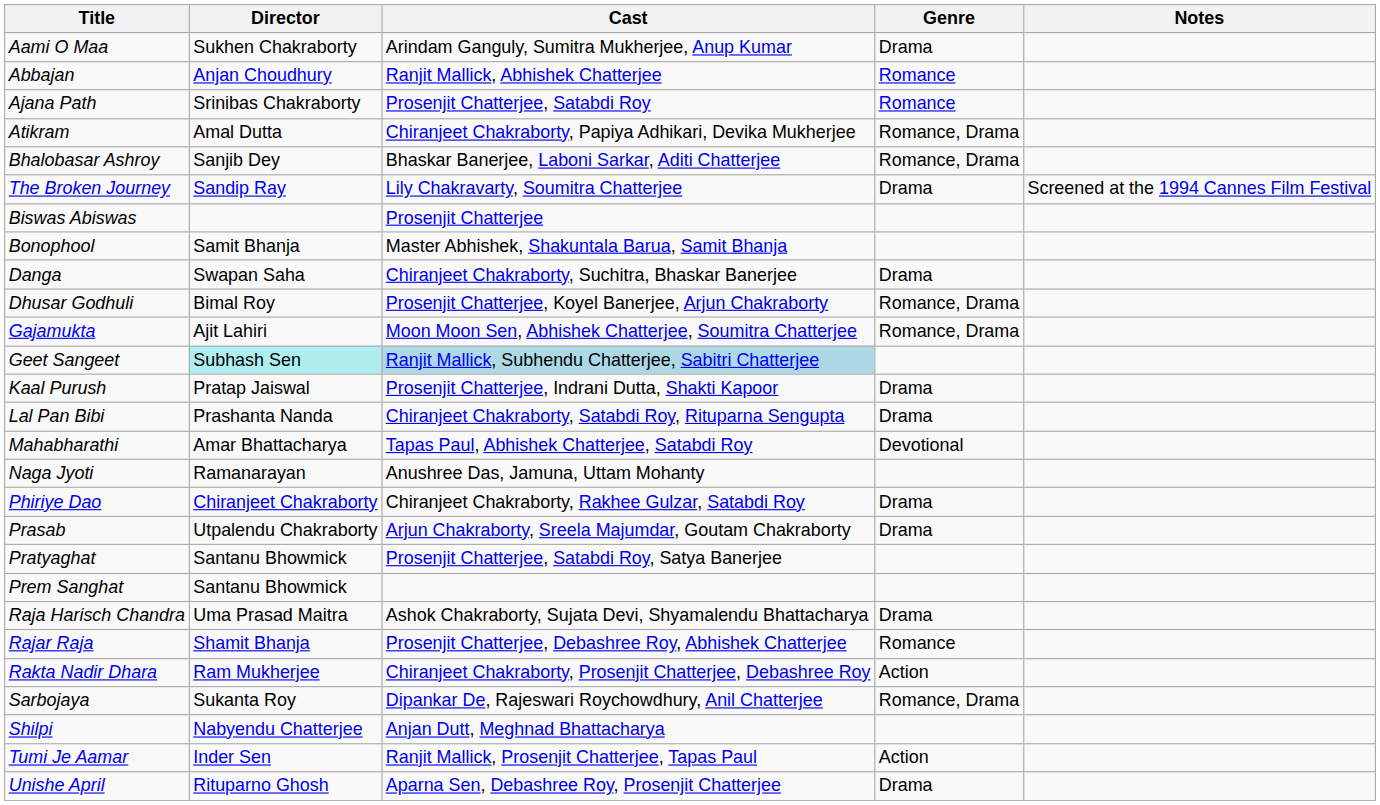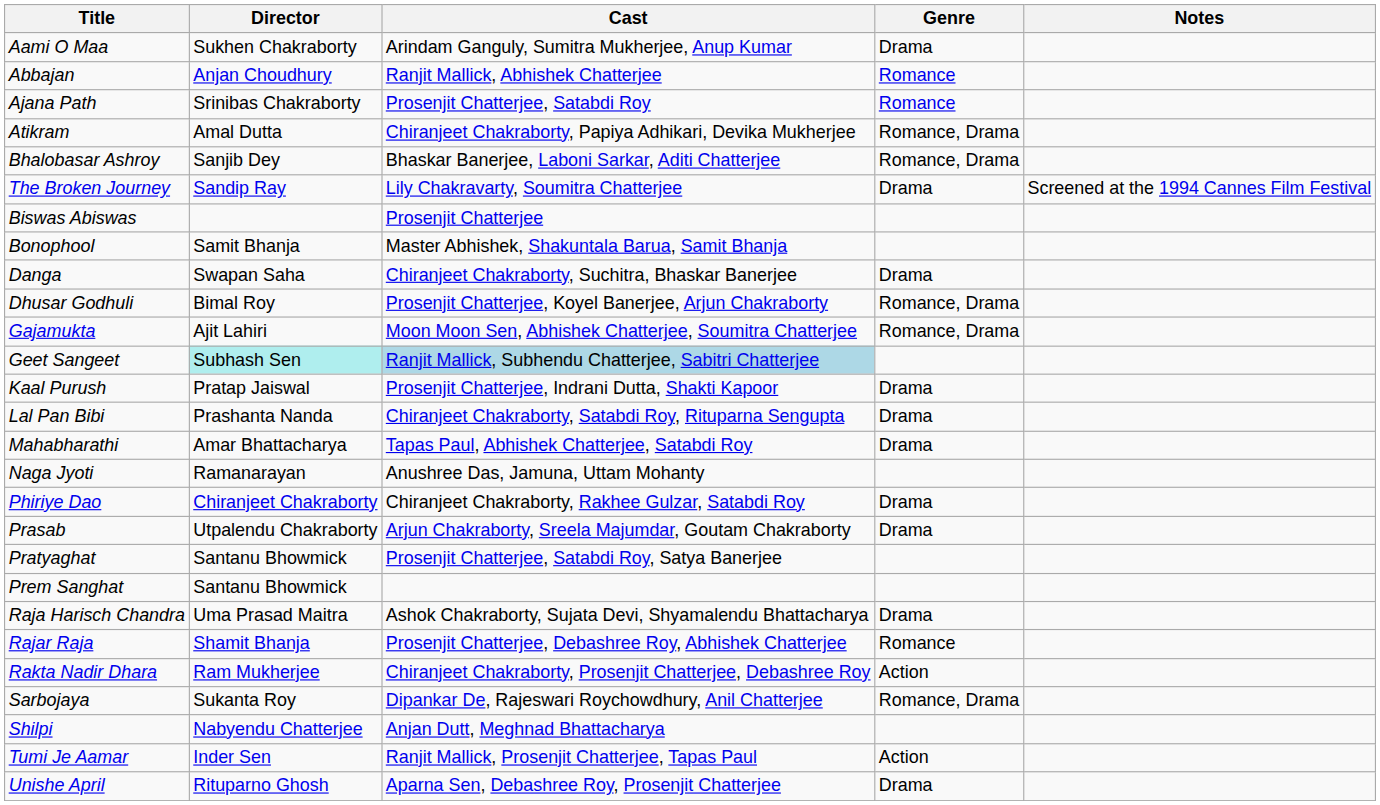Mahabharathi | Genre: Devotional -> Drama
